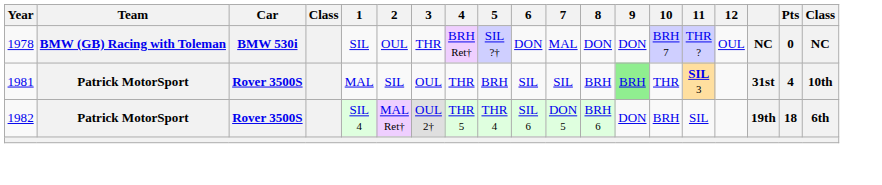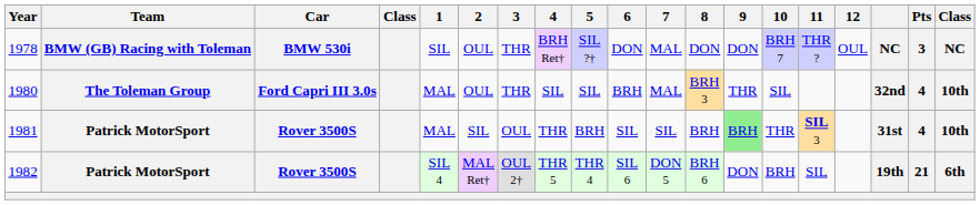1978 | Pts: 0 -> 3
+ row: 1980 | The Toleman Group | Ford Capri III 3.0s | MAL | OUL | THR | SIL | SIL | BRH | MAL | BRH 3 | THR | SIL | 32nd | 4 | 10th
1982 | Pts: 18 -> 21
